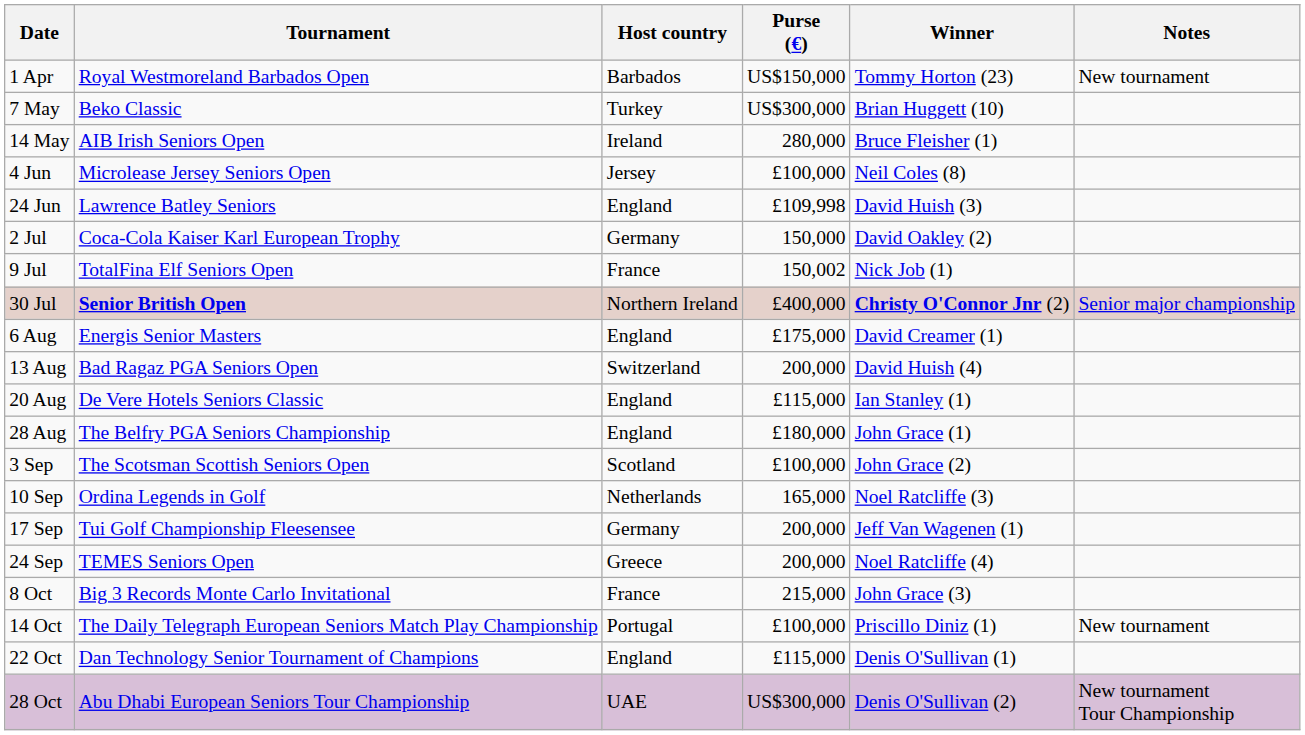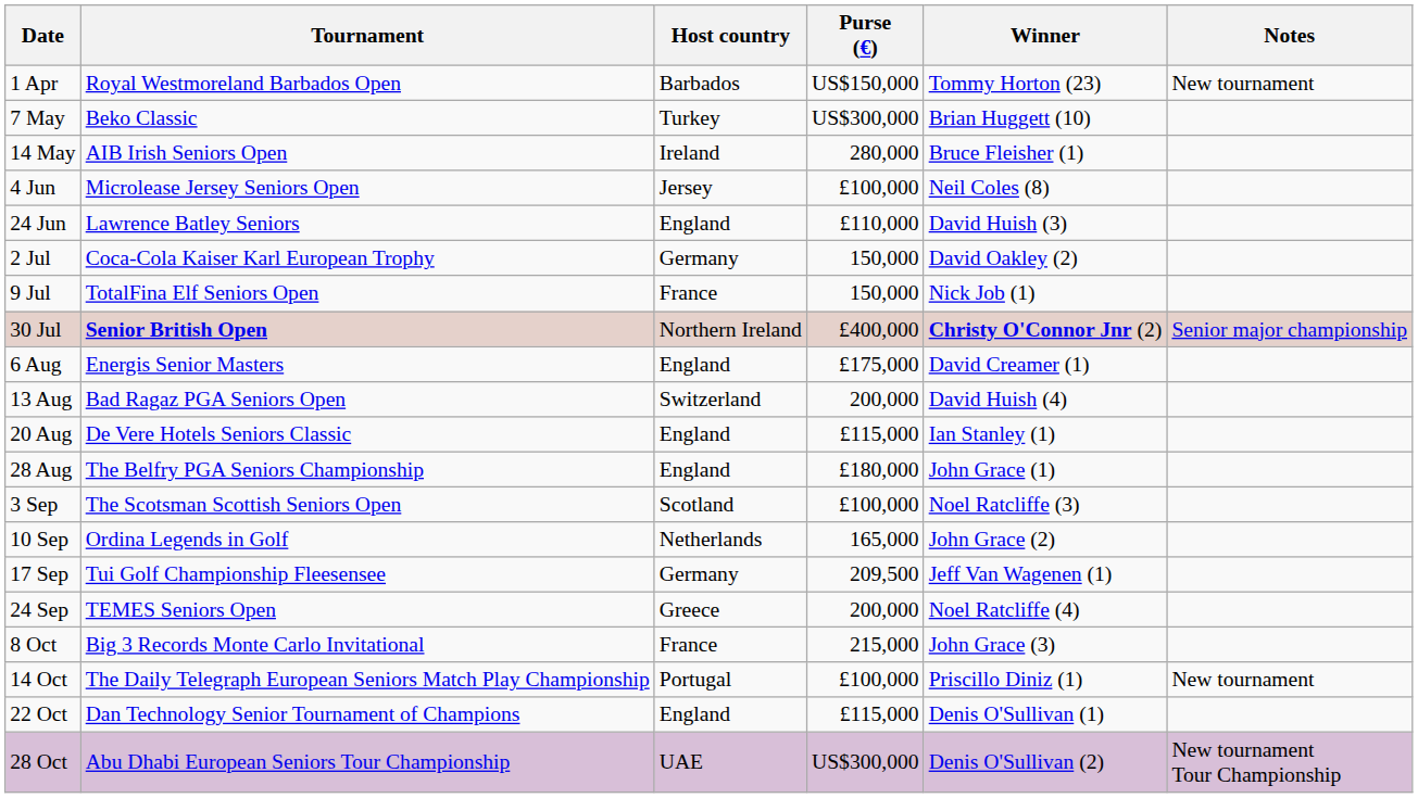24 Jun | Purse (€): £109,998 -> £110,000
9 Jul | Purse (€): 150,002 -> 150,000
3 Sep | Winner: John Grace (2) -> Noel Ratcliffe (3)
10 Sep | Winner: Noel Ratcliffe (3) -> John Grace (2)
17 Sep | Purse (€): 200,000 -> 209,500
